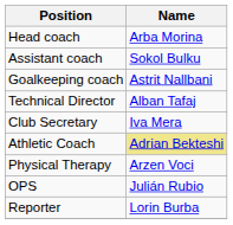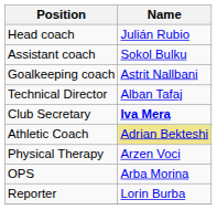Head coach | Name: Arba Morina -> Julián Rubio
Club Secretary | Name: normal -> bold
OPS | Name: Julián Rubio -> Arba Morina
